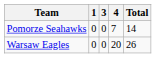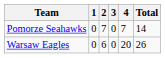+ column: 2 | 7 | 6
